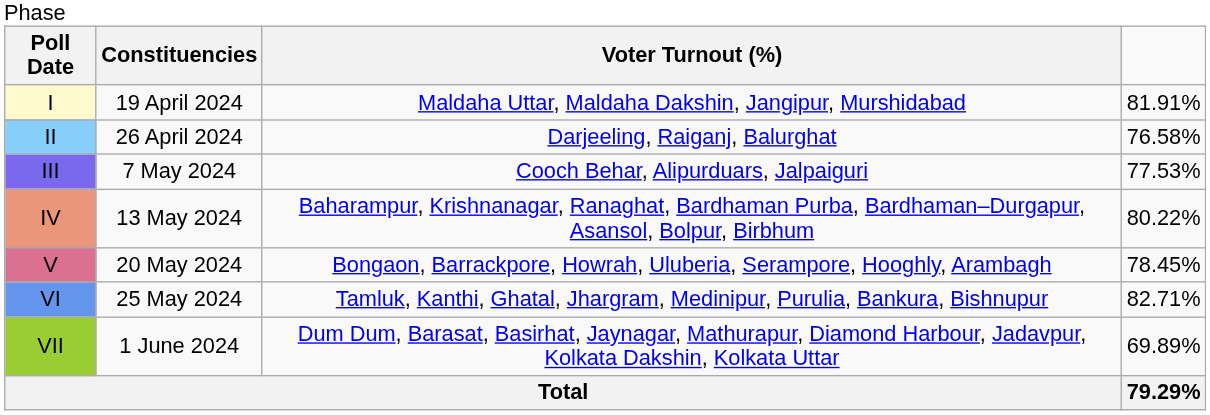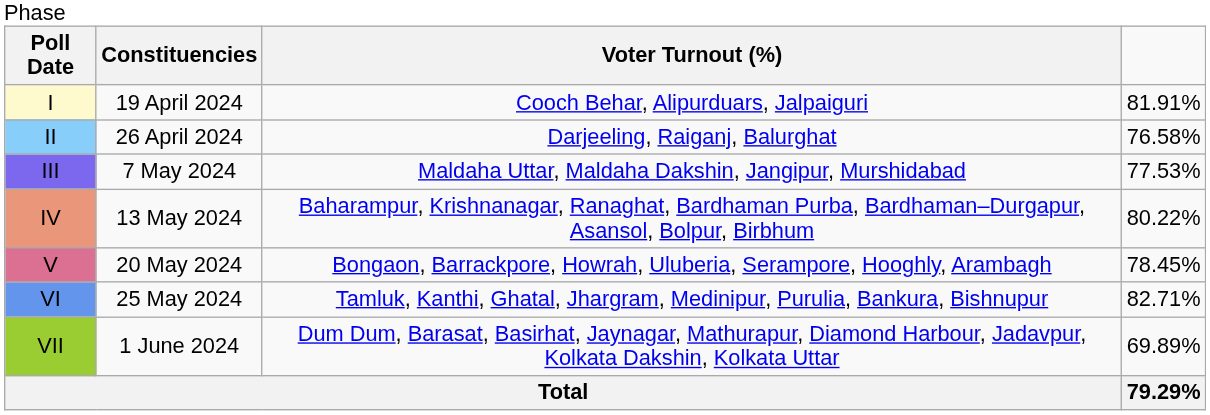I | Constituencies: Maldaha Uttar, Maldaha Dakshin, Jangipur, Murshidabad -> Cooch Behar, Alipurduars, Jalpaiguri
III | Constituencies: Cooch Behar, Alipurduars, Jalpaiguri -> Maldaha Uttar, Maldaha Dakshin, Jangipur, Murshidabad
